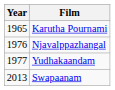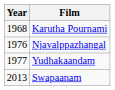Karutha Pournami | Year: 1965 -> 1968
